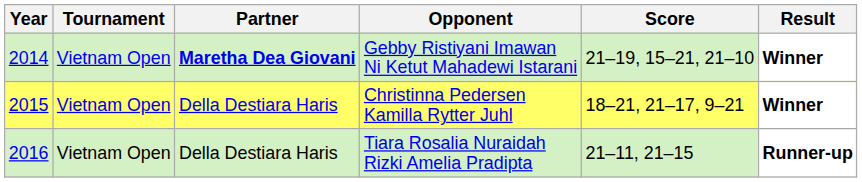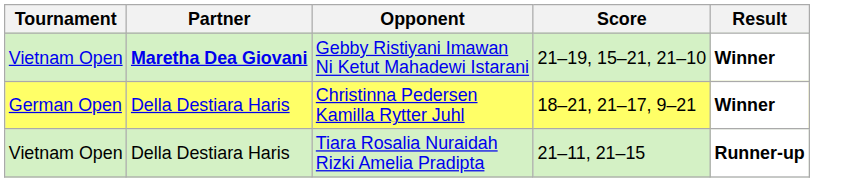- column: Year | 2014 | 2015 | 2016
Christinna Pedersen Kamilla Rytter Juhl | Tournament: Vietnam Open -> German Open
